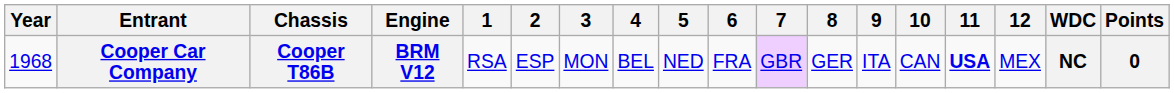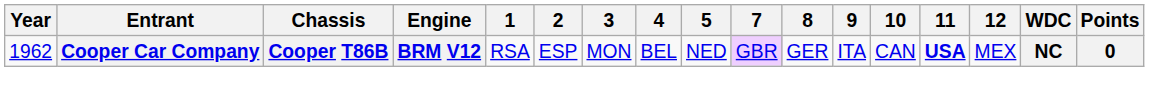- column: 6 | FRA
Cooper Car Company | Year: 1968 -> 1962
